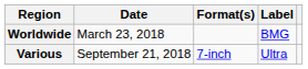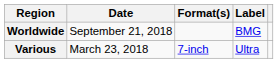Worldwide | Date: March 23, 2018 -> September 21, 2018
Various | Date: September 21, 2018 -> March 23, 2018
